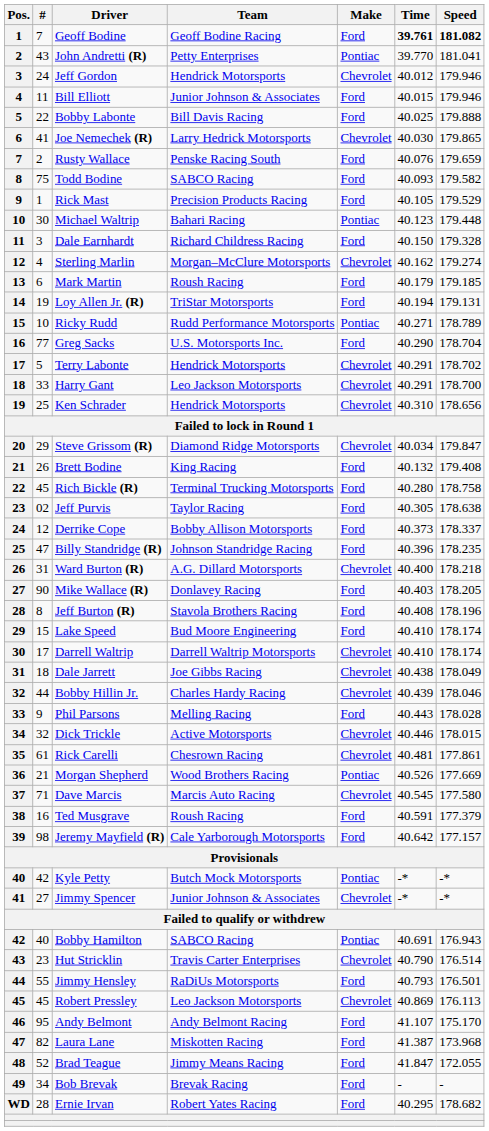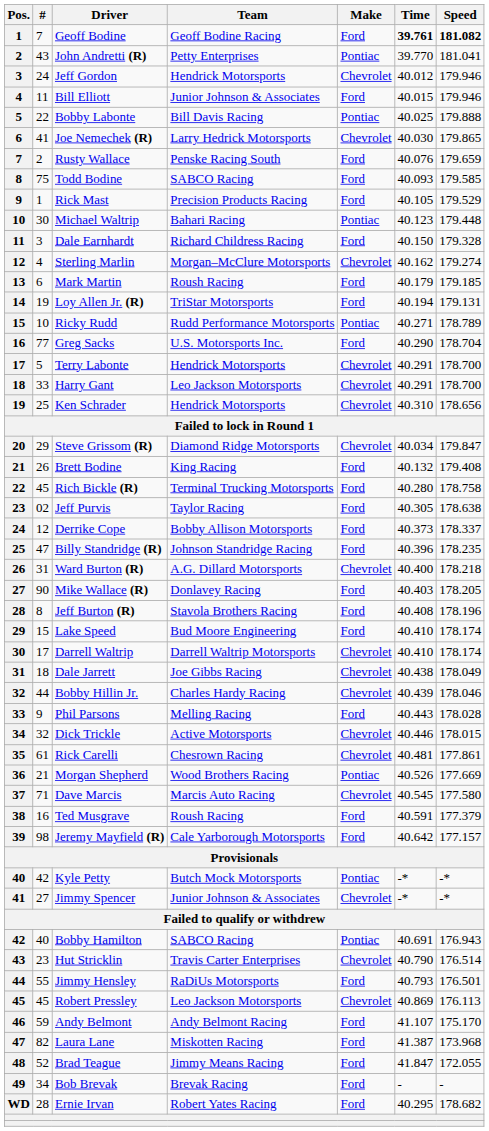Bobby Labonte | Make: Ford -> Pontiac
Todd Bodine | Speed: 179.582 -> 179.585
Terry Labonte | Speed: 178.702 -> 178.700
Andy Belmont | #: 95 -> 59
